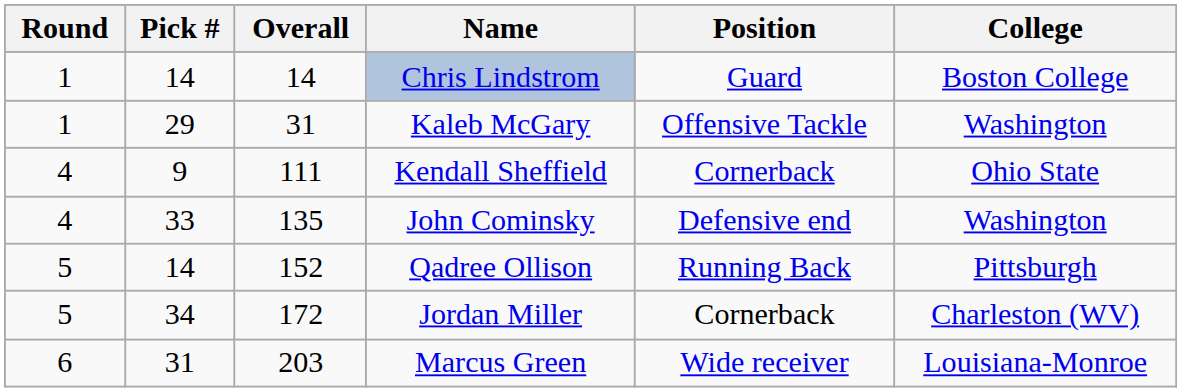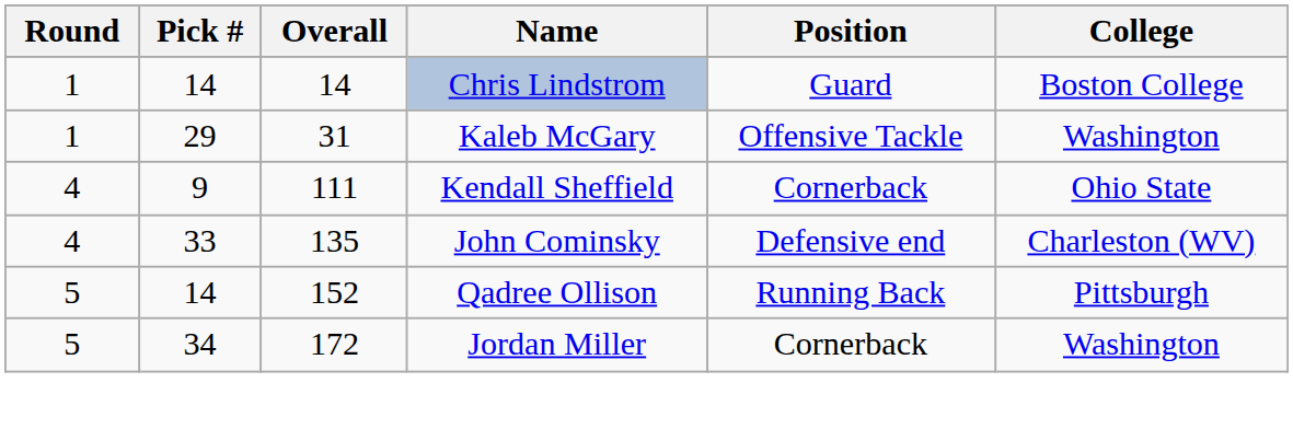John Cominsky | College: Washington -> Charleston (WV)
Jordan Miller | College: Charleston (WV) -> Washington
- row: 6 | 31 | 203 | Marcus Green | Wide receiver | Louisiana-Monroe
